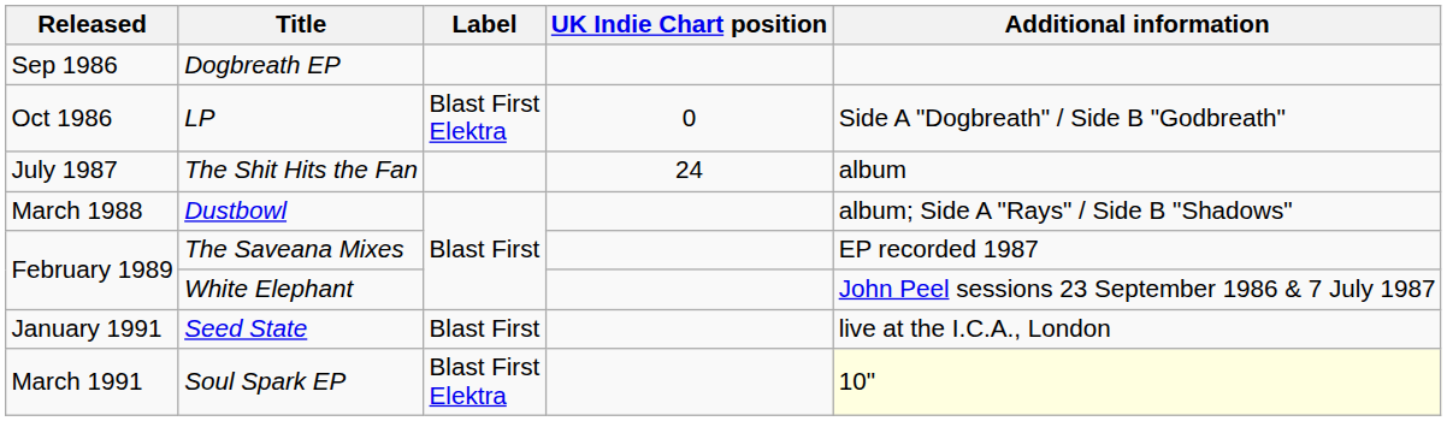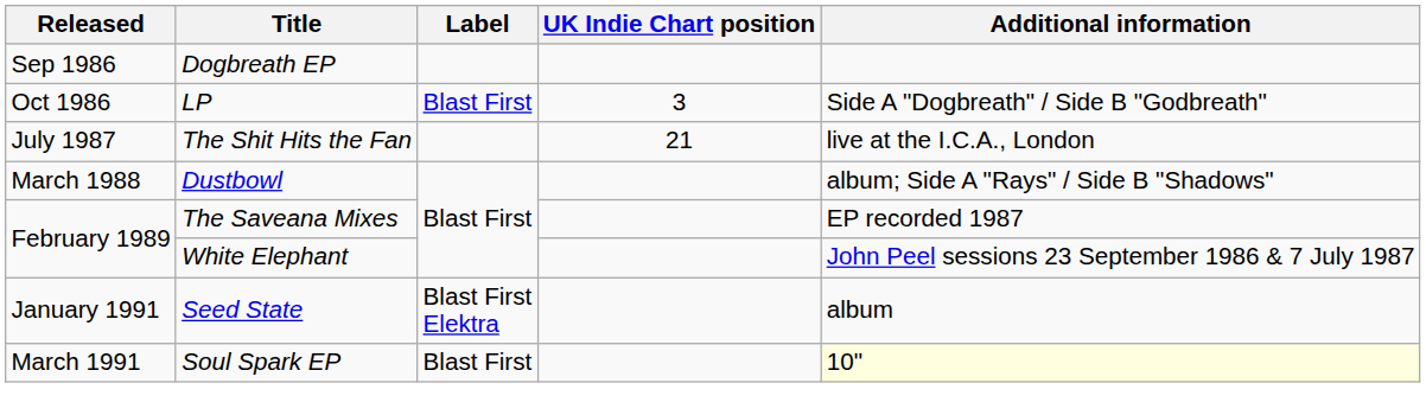LP | Label: Blast First Elektra -> Blast First
LP | UK Indie Chart position: 0 -> 3
The Shit Hits the Fan | UK Indie Chart position: 24 -> 21
The Shit Hits the Fan | Additional information: album -> live at the I.C.A., London
Seed State | Label: Blast First -> Blast First Elektra
Seed State | Additional information: live at the I.C.A., London -> album
Soul Spark EP | Label: Blast First Elektra -> Blast First
